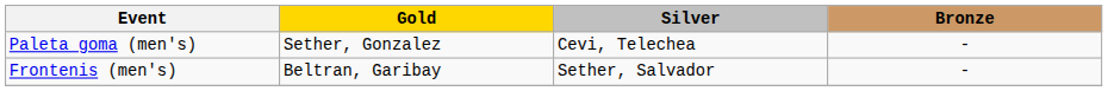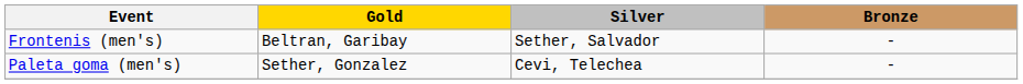rows swapped: Paleta goma (men's) <-> Frontenis (men's)
